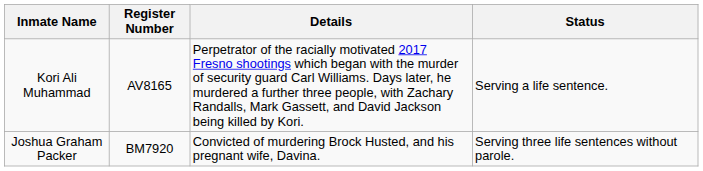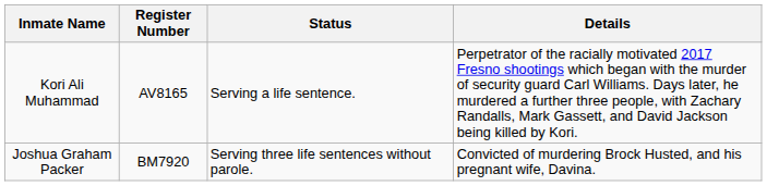columns swapped: Status <-> Details
